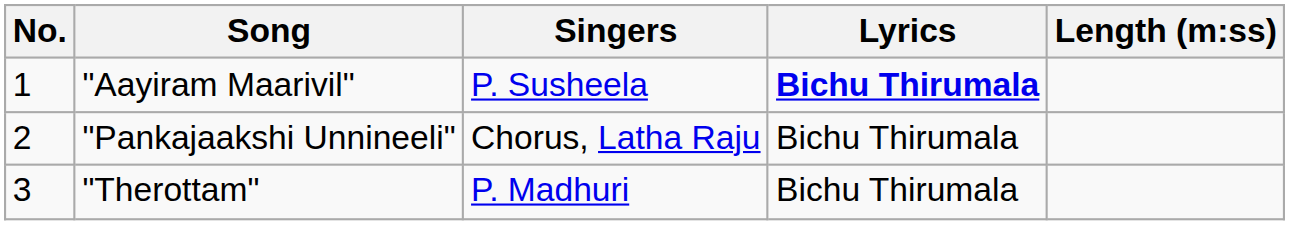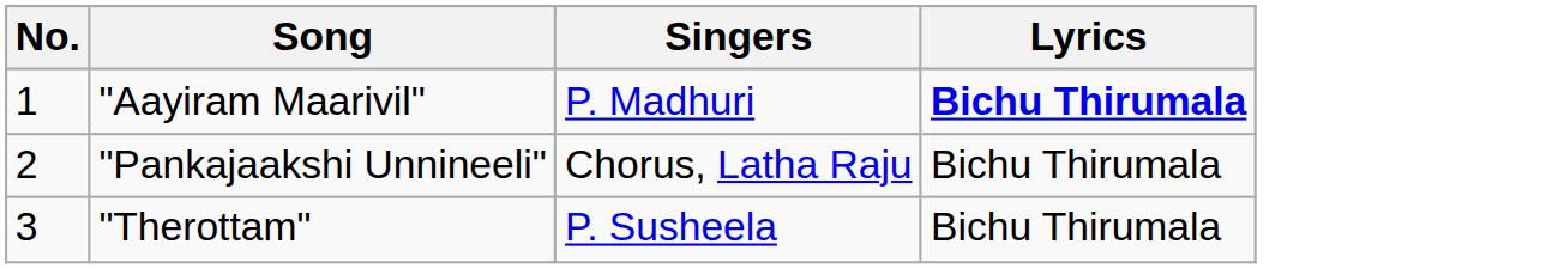- column: Length (m:ss)
"Aayiram Maarivil" | Singers: P. Susheela -> P. Madhuri
"Therottam" | Singers: P. Madhuri -> P. Susheela
